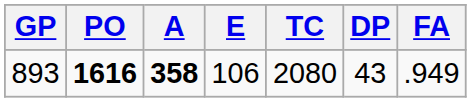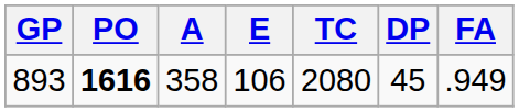893 | A: bold -> normal
893 | DP: 43 -> 45
